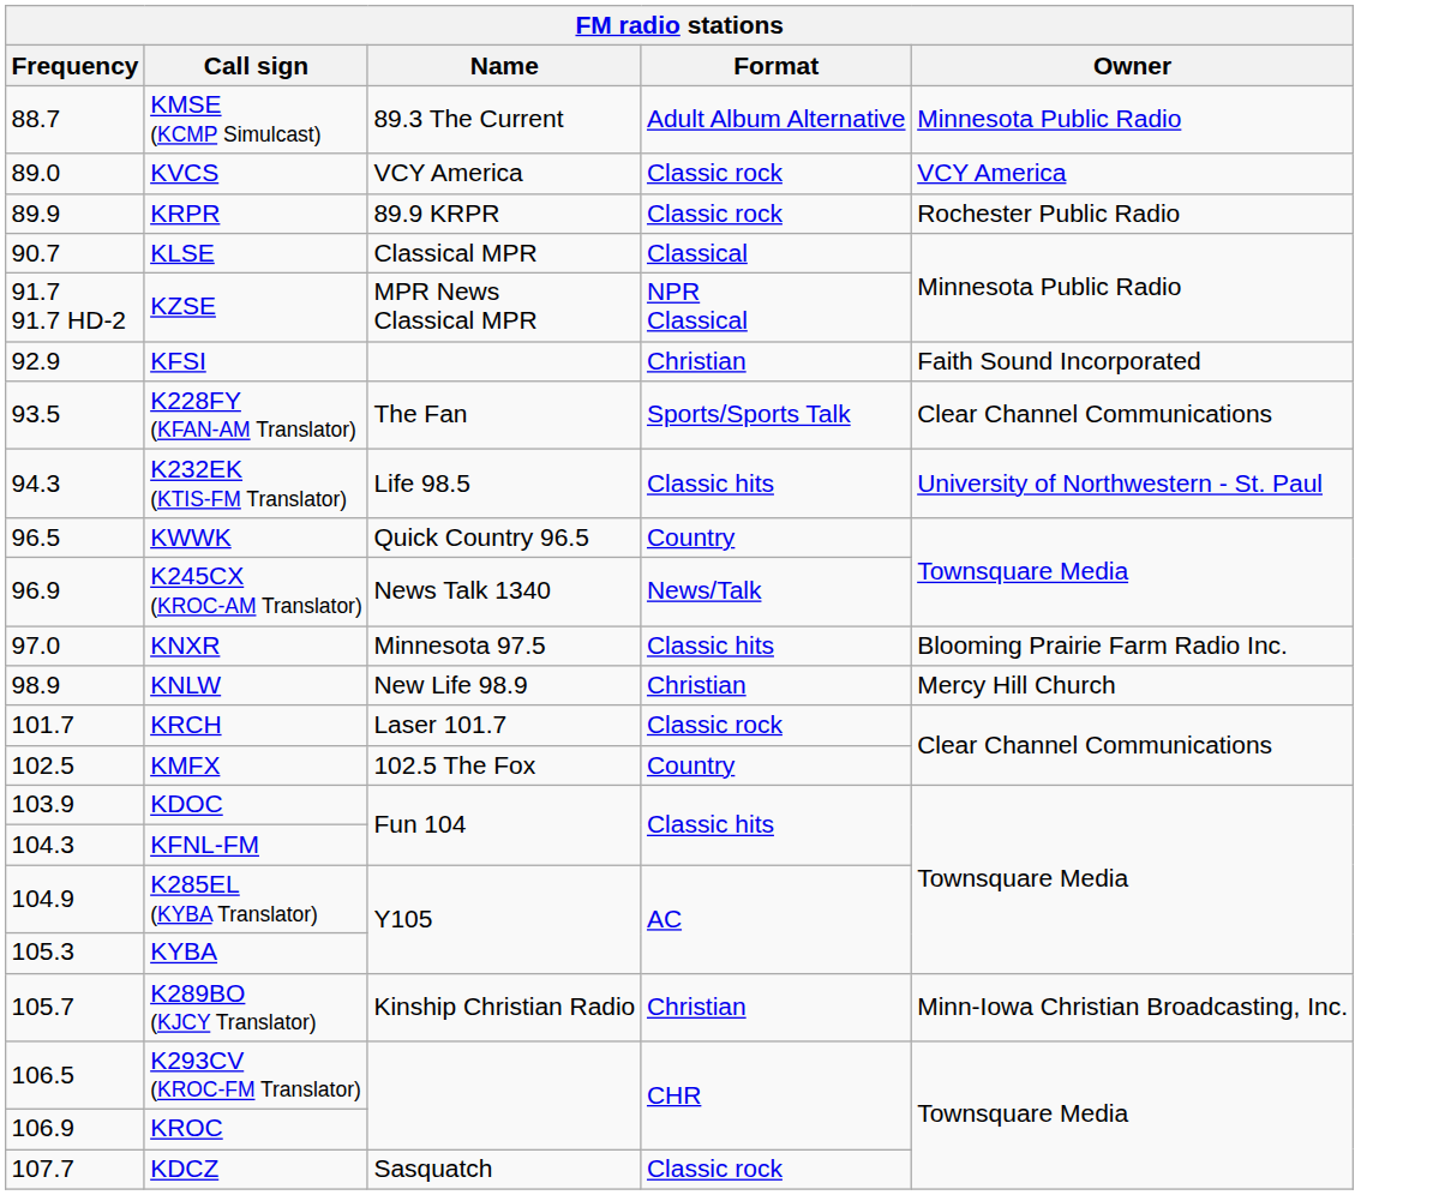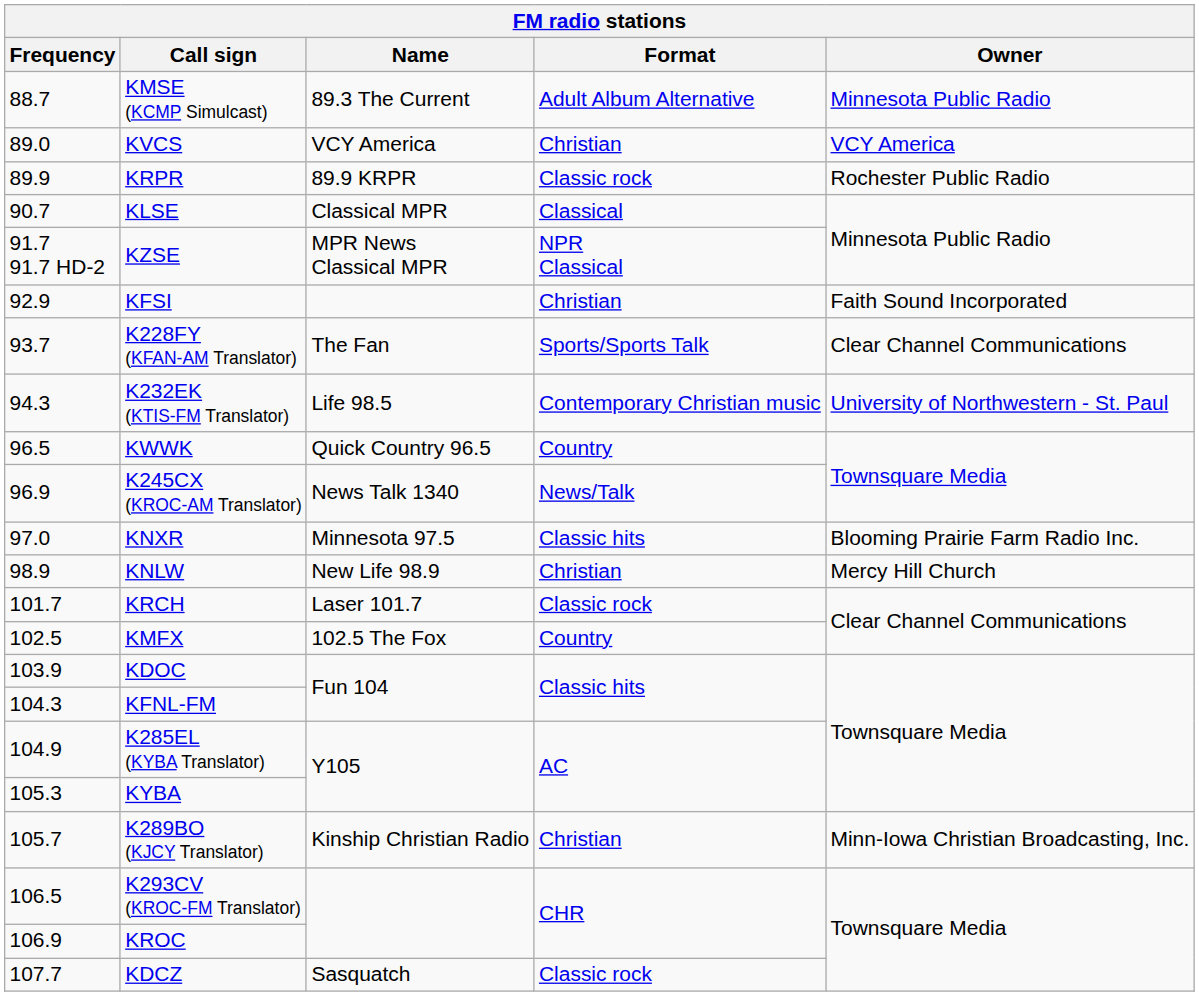KVCS | Format: Classic rock -> Christian
K228FY (KFAN-AM Translator) | Frequency: 93.5 -> 93.7
K232EK (KTIS-FM Translator) | Format: Classic hits -> Contemporary Christian music
